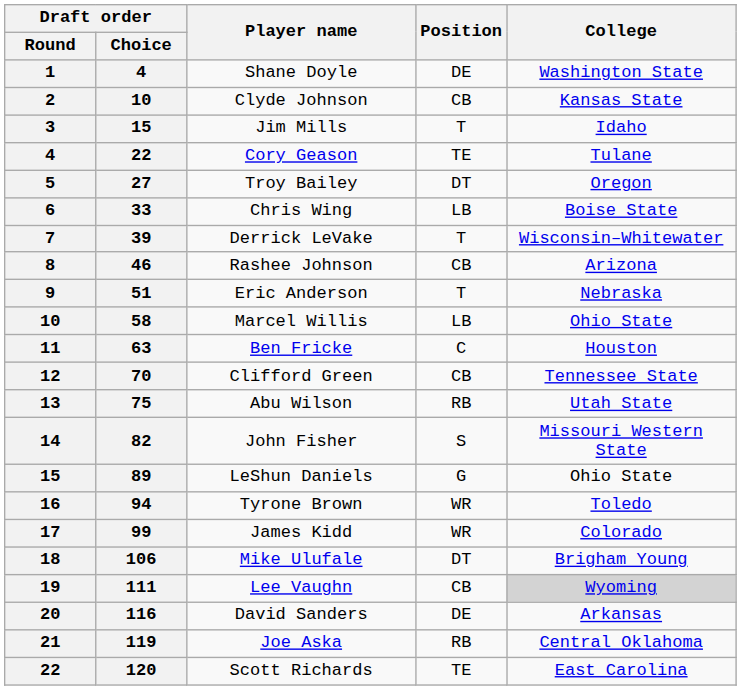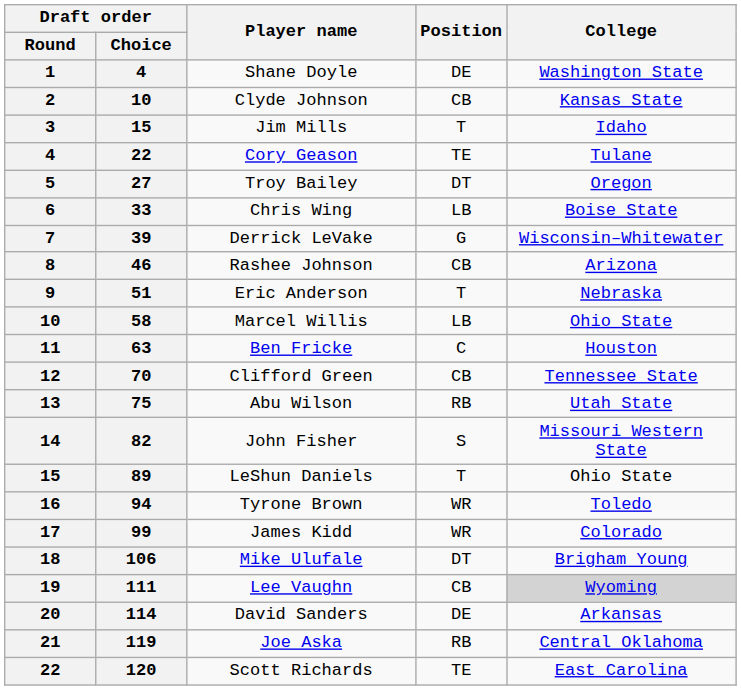Derrick LeVake | Position: T -> G
LeShun Daniels | Position: G -> T
David Sanders | Draft order / Choice: 116 -> 114
